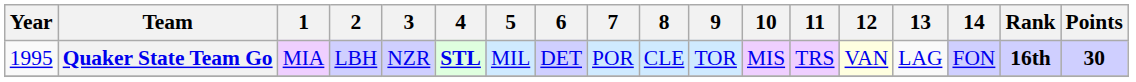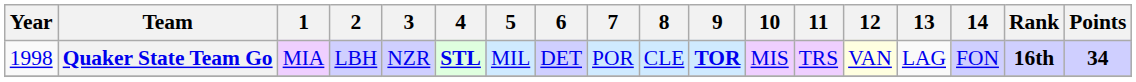Quaker State Team Go | Year: 1995 -> 1998
Quaker State Team Go | 9: normal -> bold
Quaker State Team Go | Points: 30 -> 34
